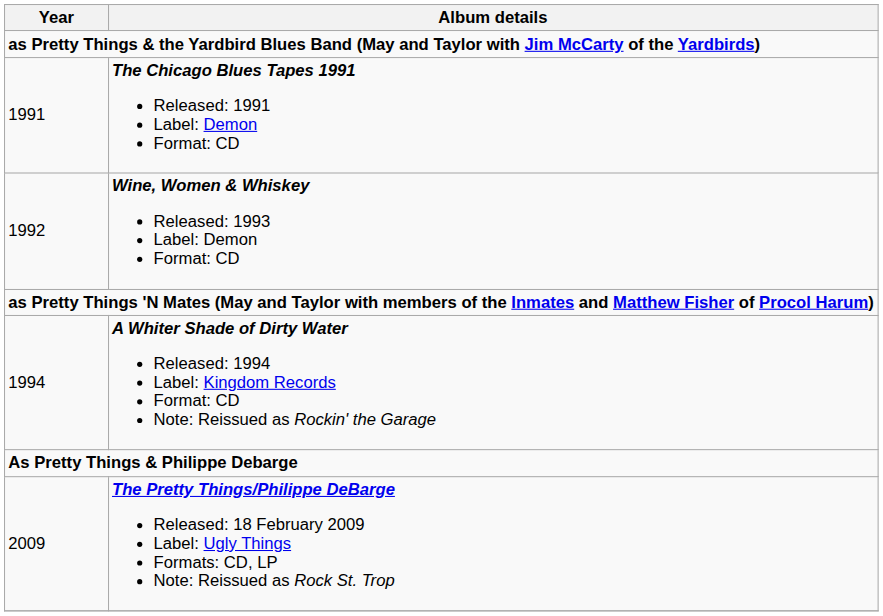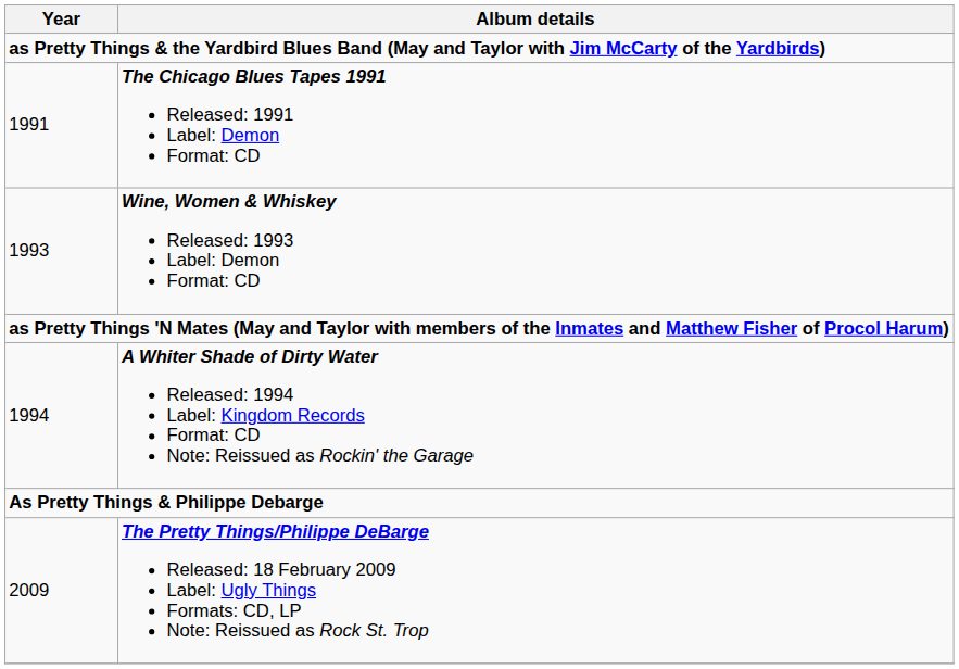Wine, Women & Whiskey Released: 1993 Label: Demon Format: CD | Year: 1992 -> 1993
